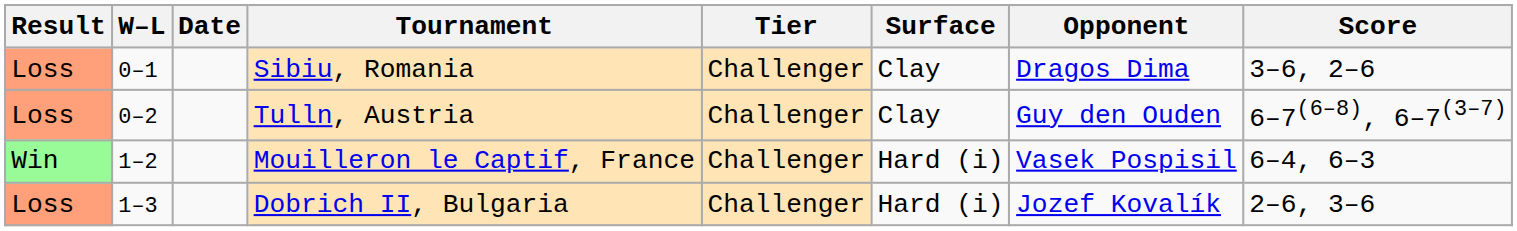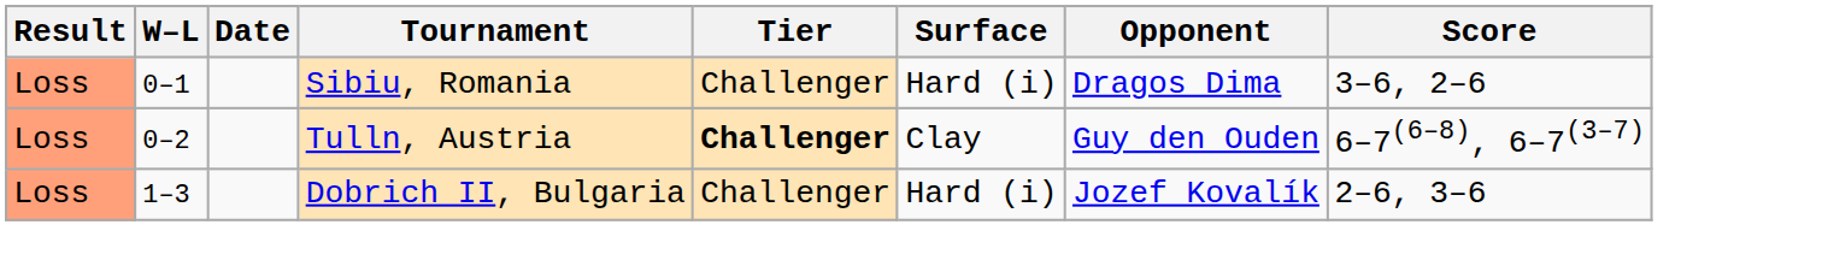Sibiu, Romania | Surface: Clay -> Hard (i)
Tulln, Austria | Tier: normal -> bold
- row: Win | 1–2 | Mouilleron le Captif, France | Challenger | Hard (i) | Vasek Pospisil | 6–4, 6–3
